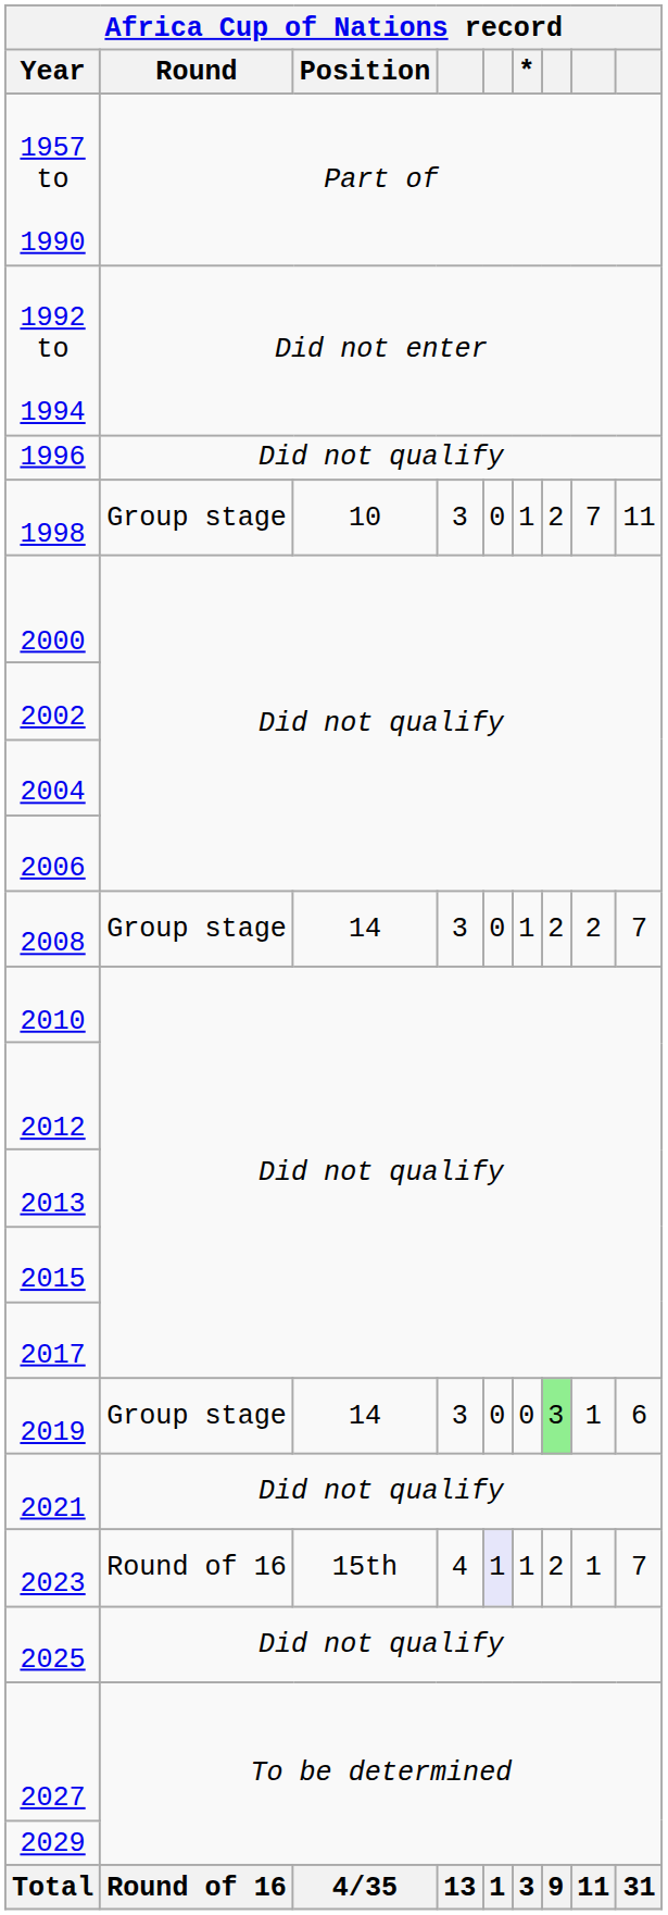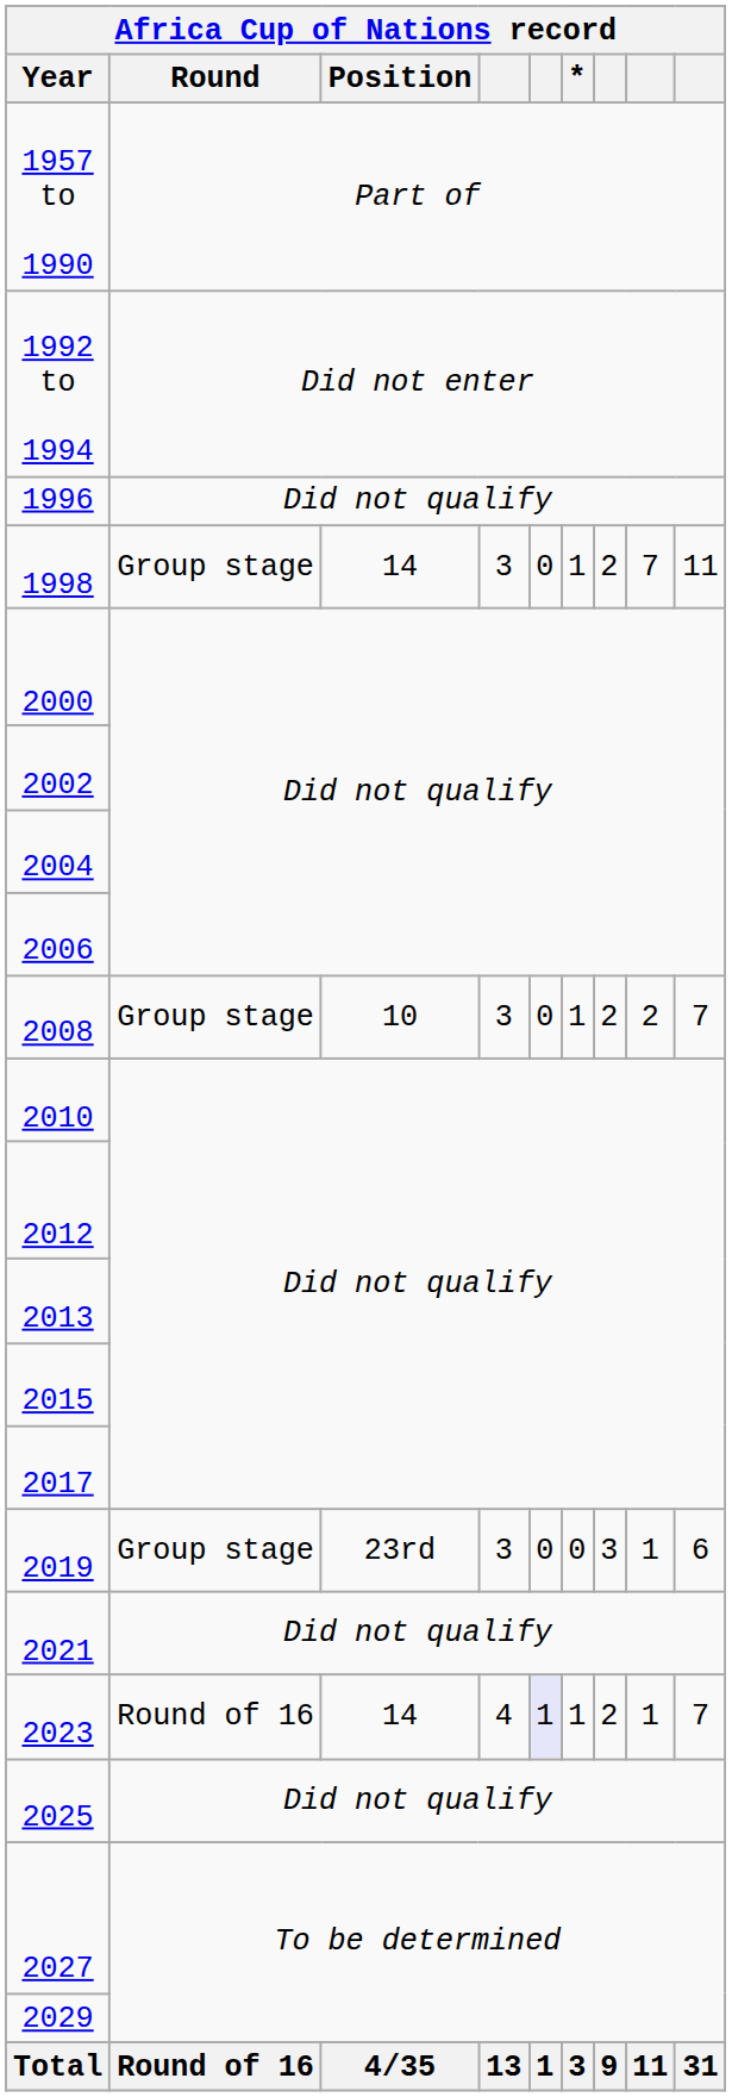1998 | Position: 10 -> 14
2008 | Position: 14 -> 10
2019 | Position: 14 -> 23rd
2019 | column 7: lightgreen background -> no background
2023 | Position: 15th -> 14
